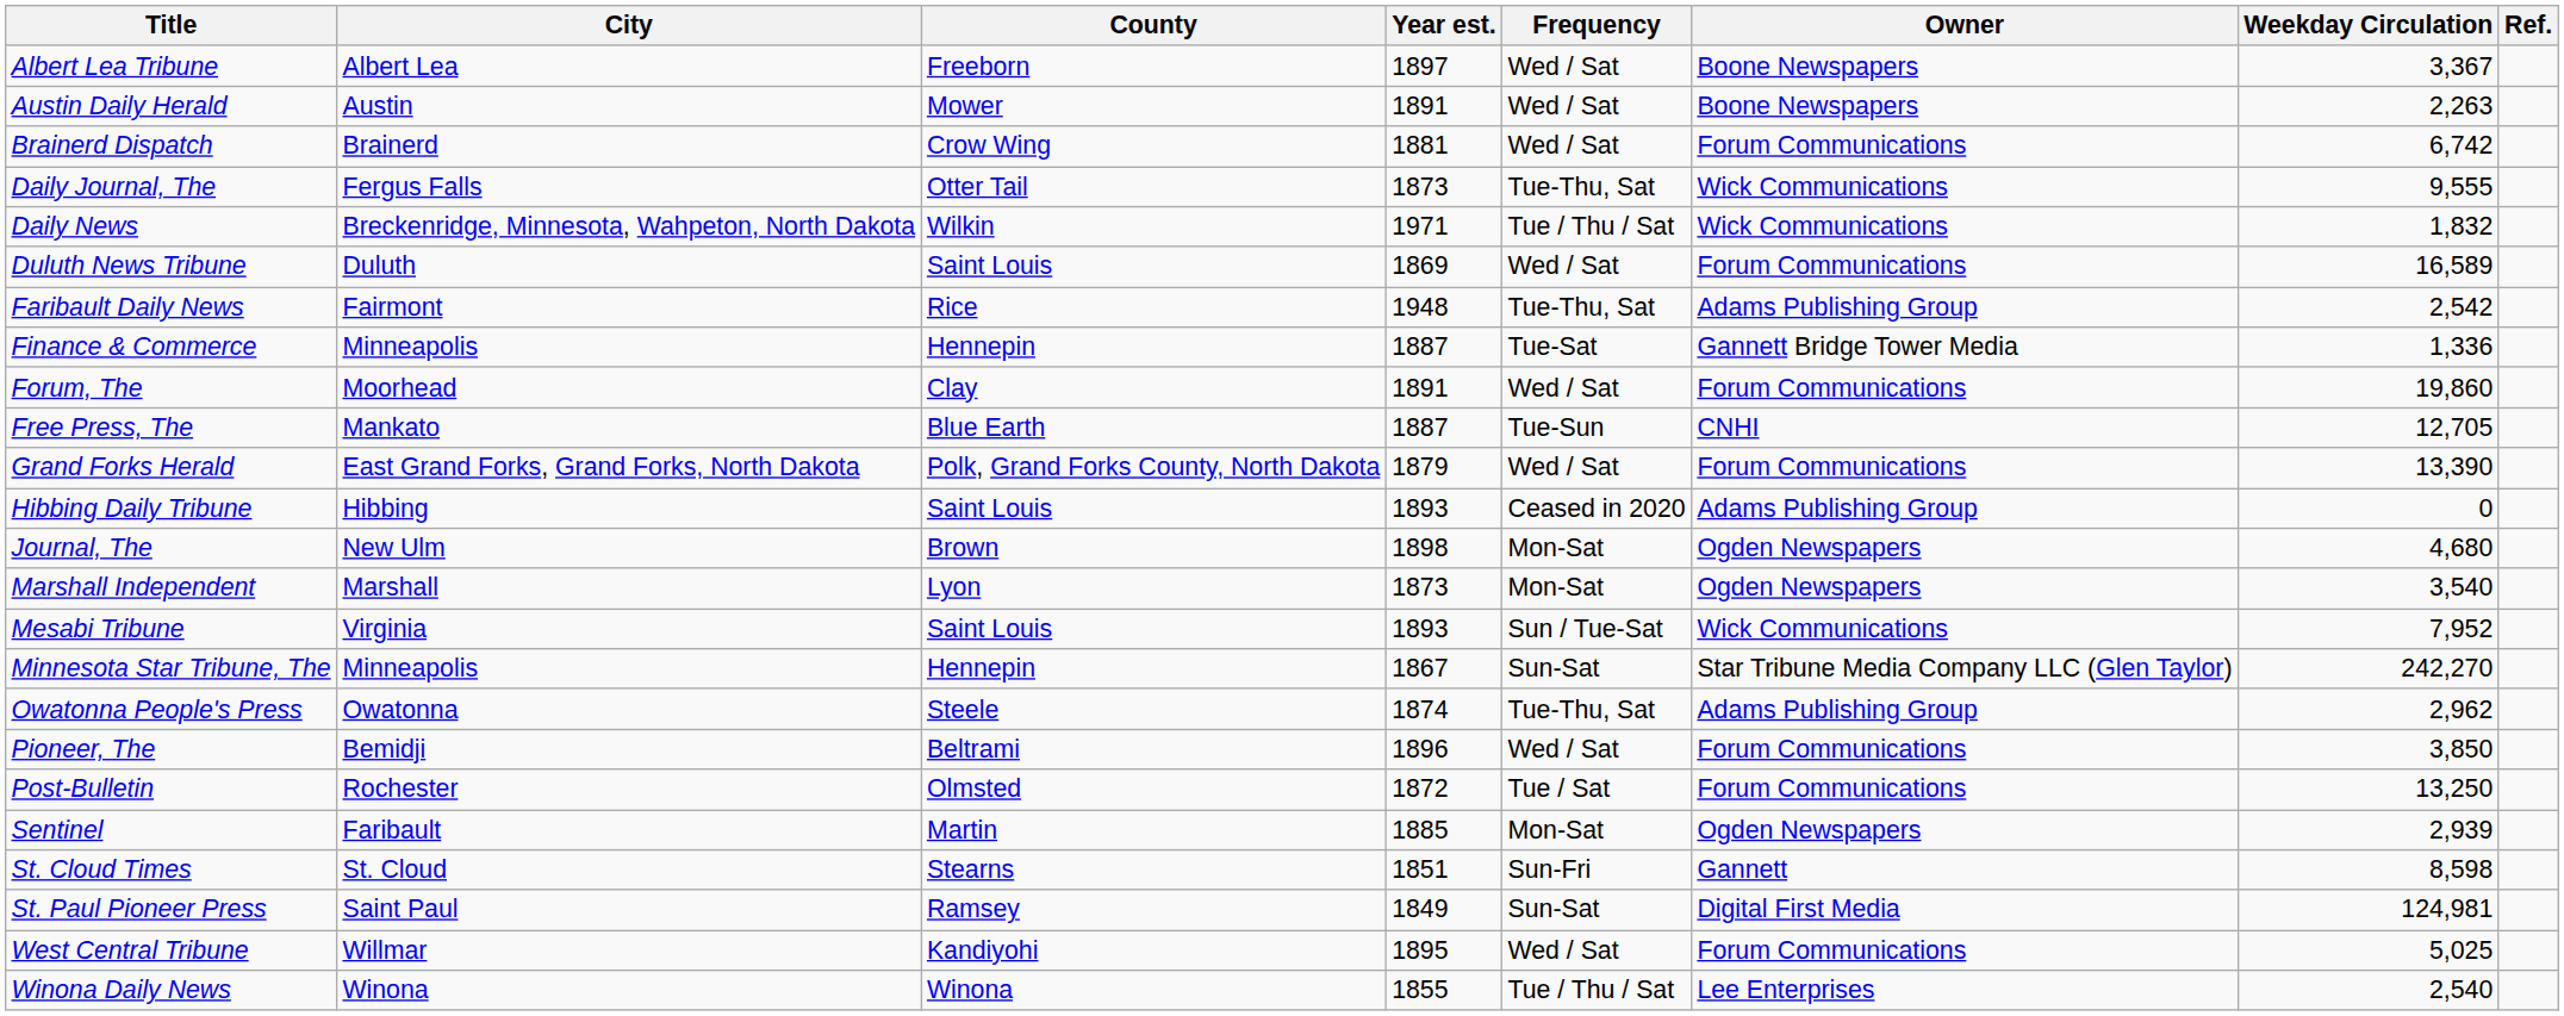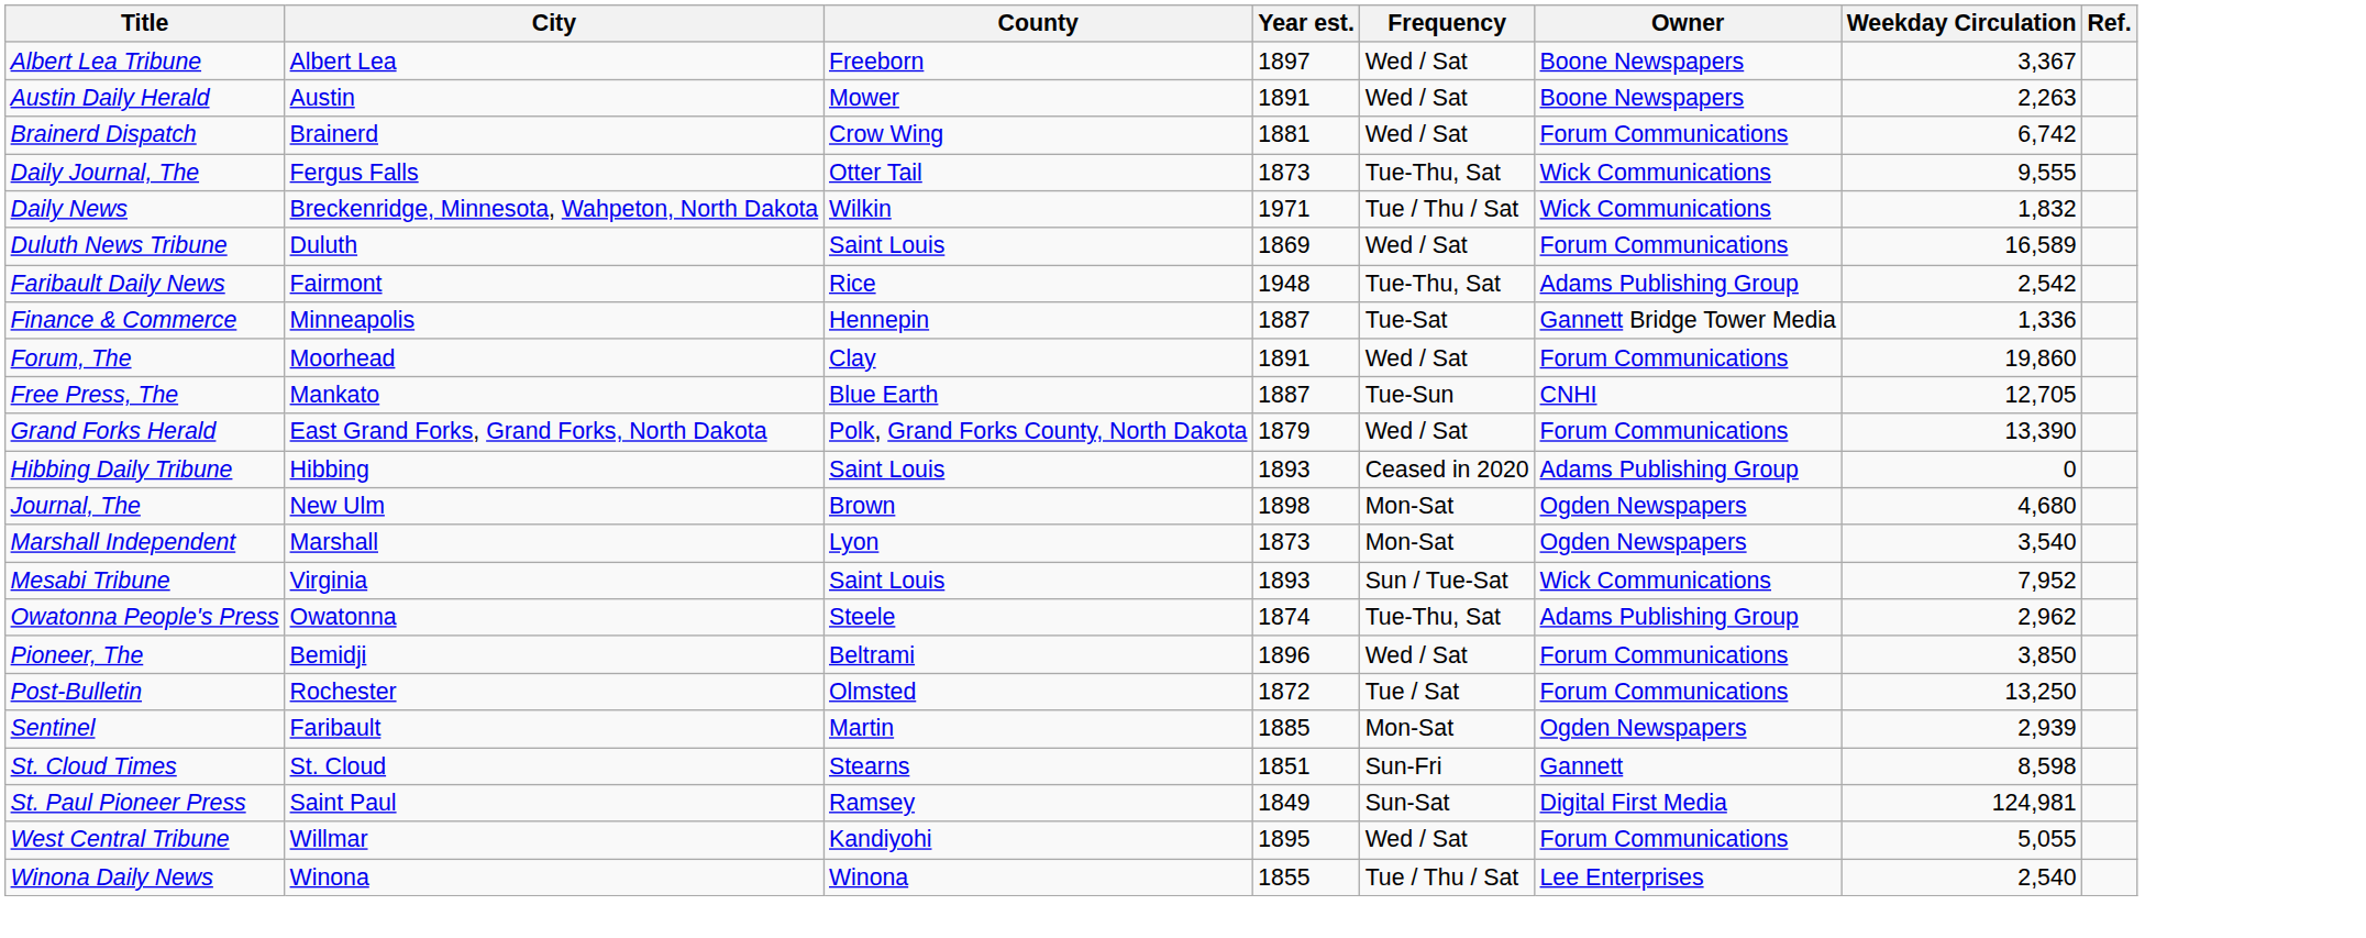- row: Minnesota Star Tribune, The | Minneapolis | Hennepin | 1867 | Sun-Sat | Star Tribune Media Company LLC (Glen Taylor) | 242,270
West Central Tribune | Weekday Circulation: 5,025 -> 5,055
